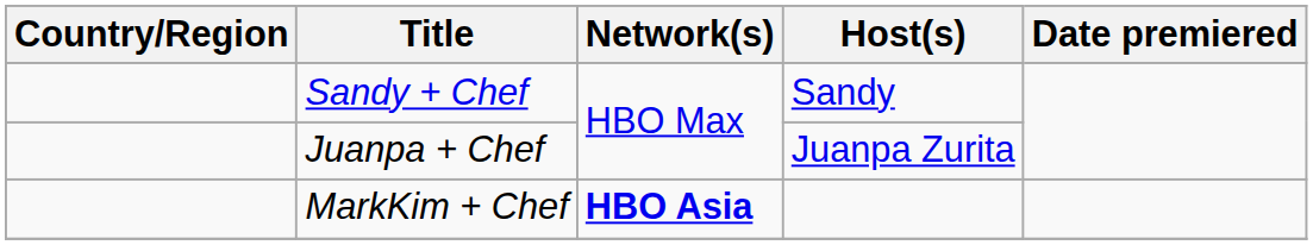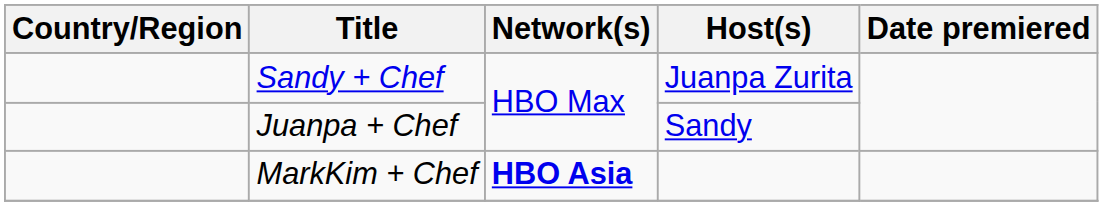Sandy + Chef | Host(s): Sandy -> Juanpa Zurita
Juanpa + Chef | Host(s): Juanpa Zurita -> Sandy
